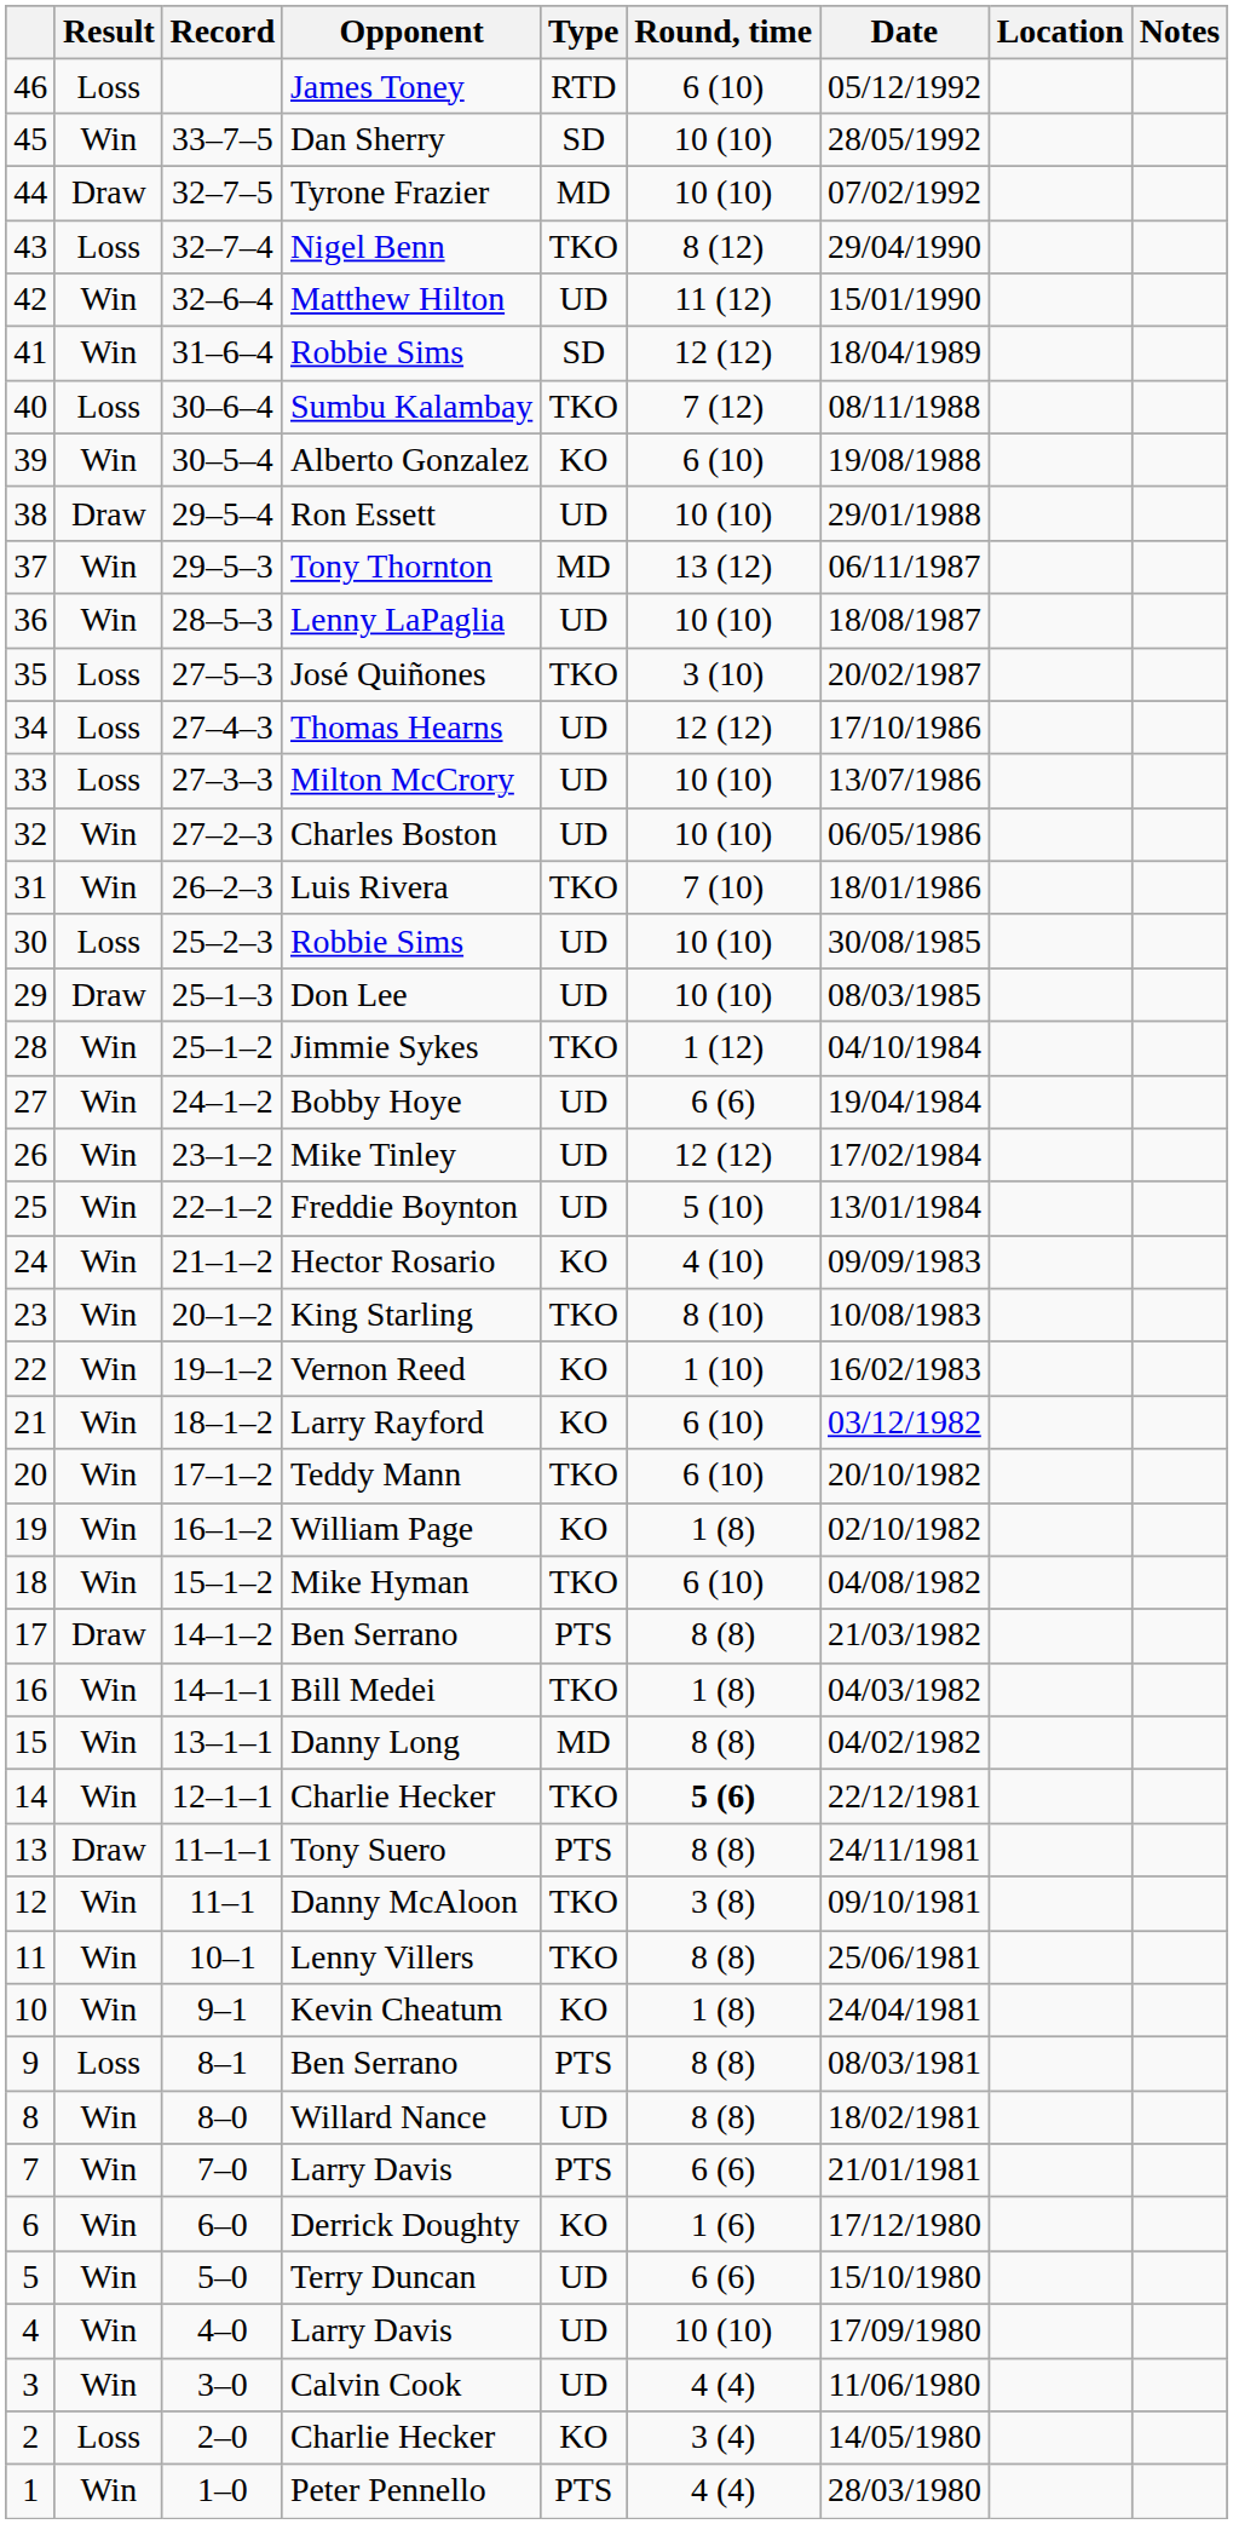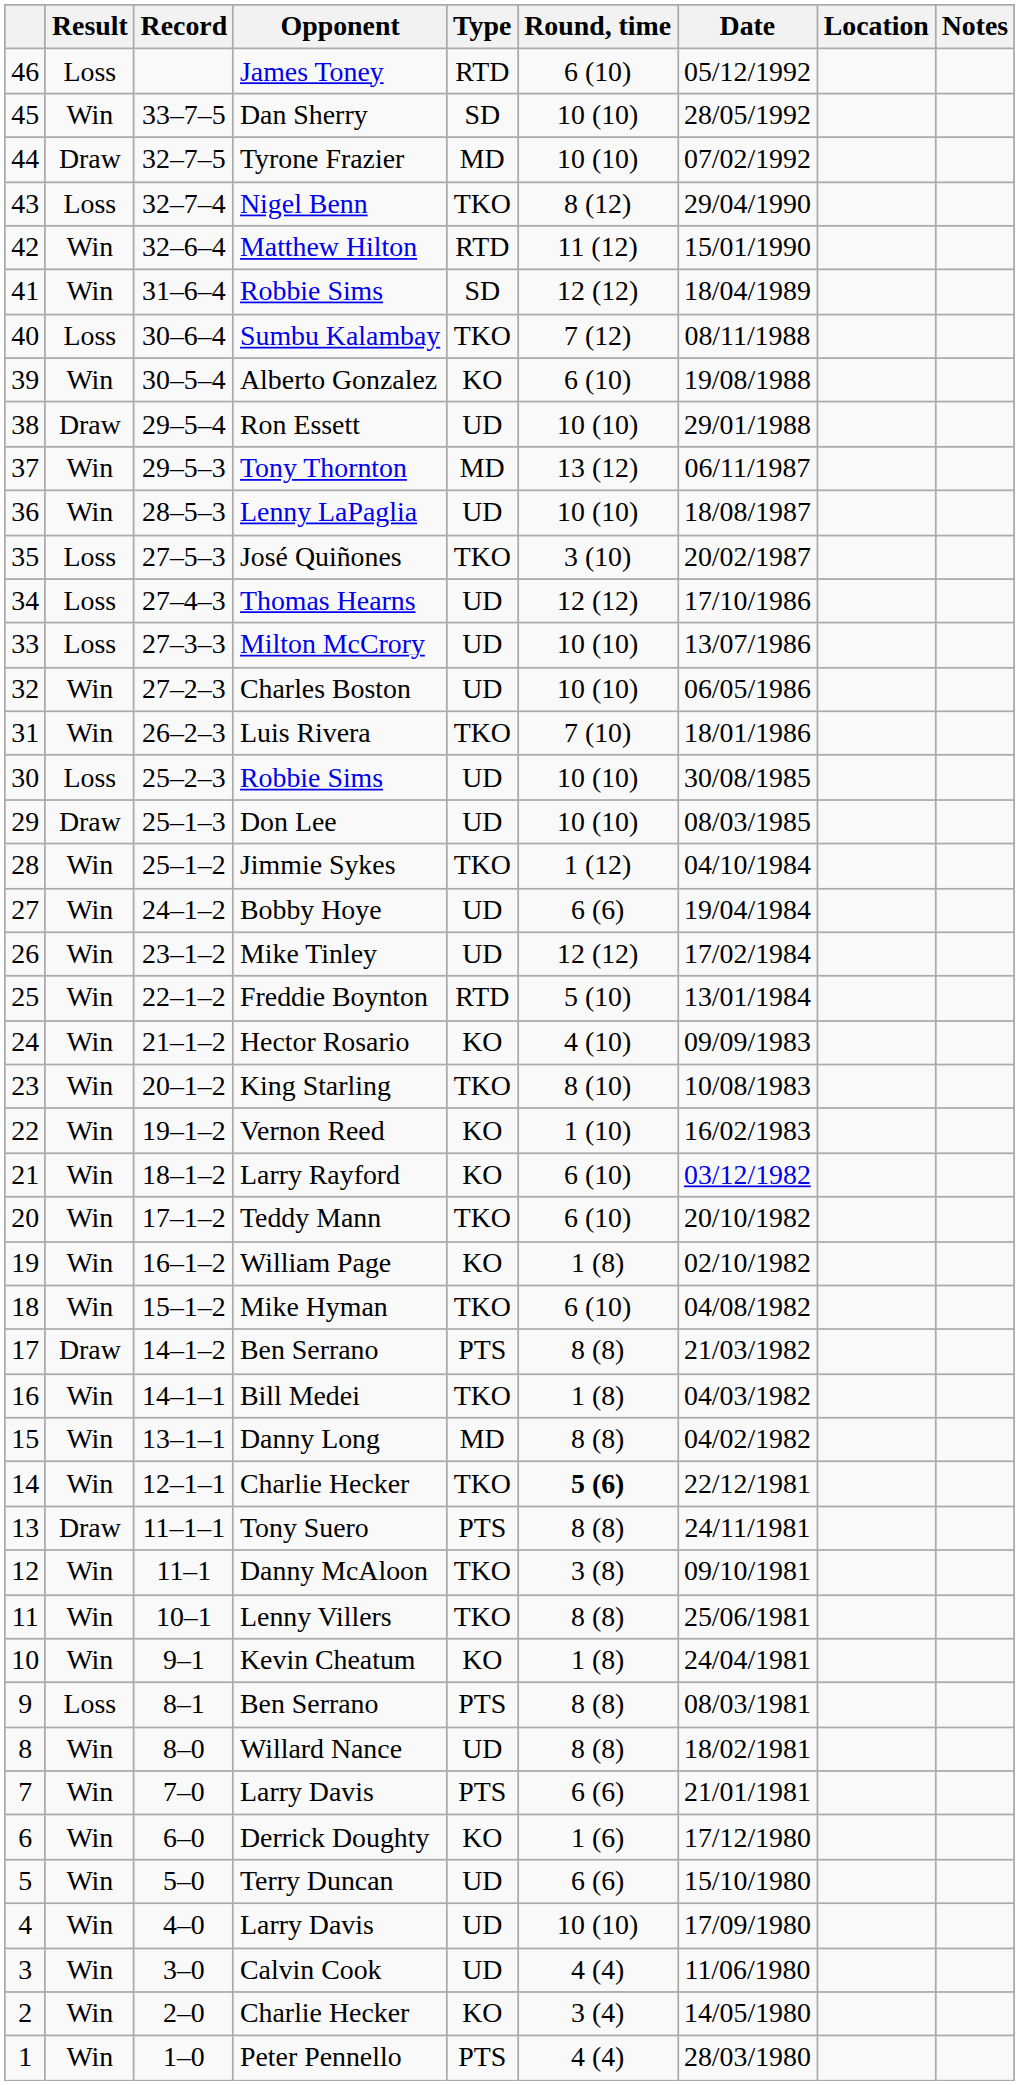Matthew Hilton | Type: UD -> RTD
Freddie Boynton | Type: UD -> RTD
2 / Charlie Hecker | Result: Loss -> Win
